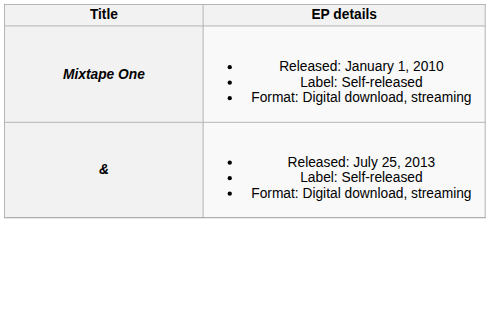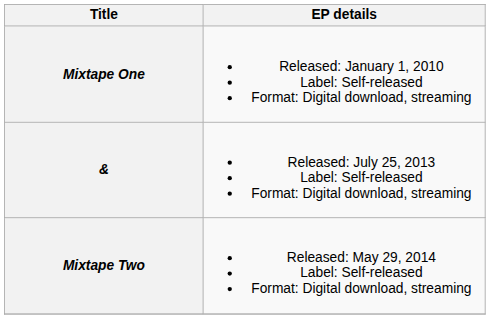+ row: Mixtape Two | Released: May 29, 2014 Label: Self-released Format: Digital download, streaming
